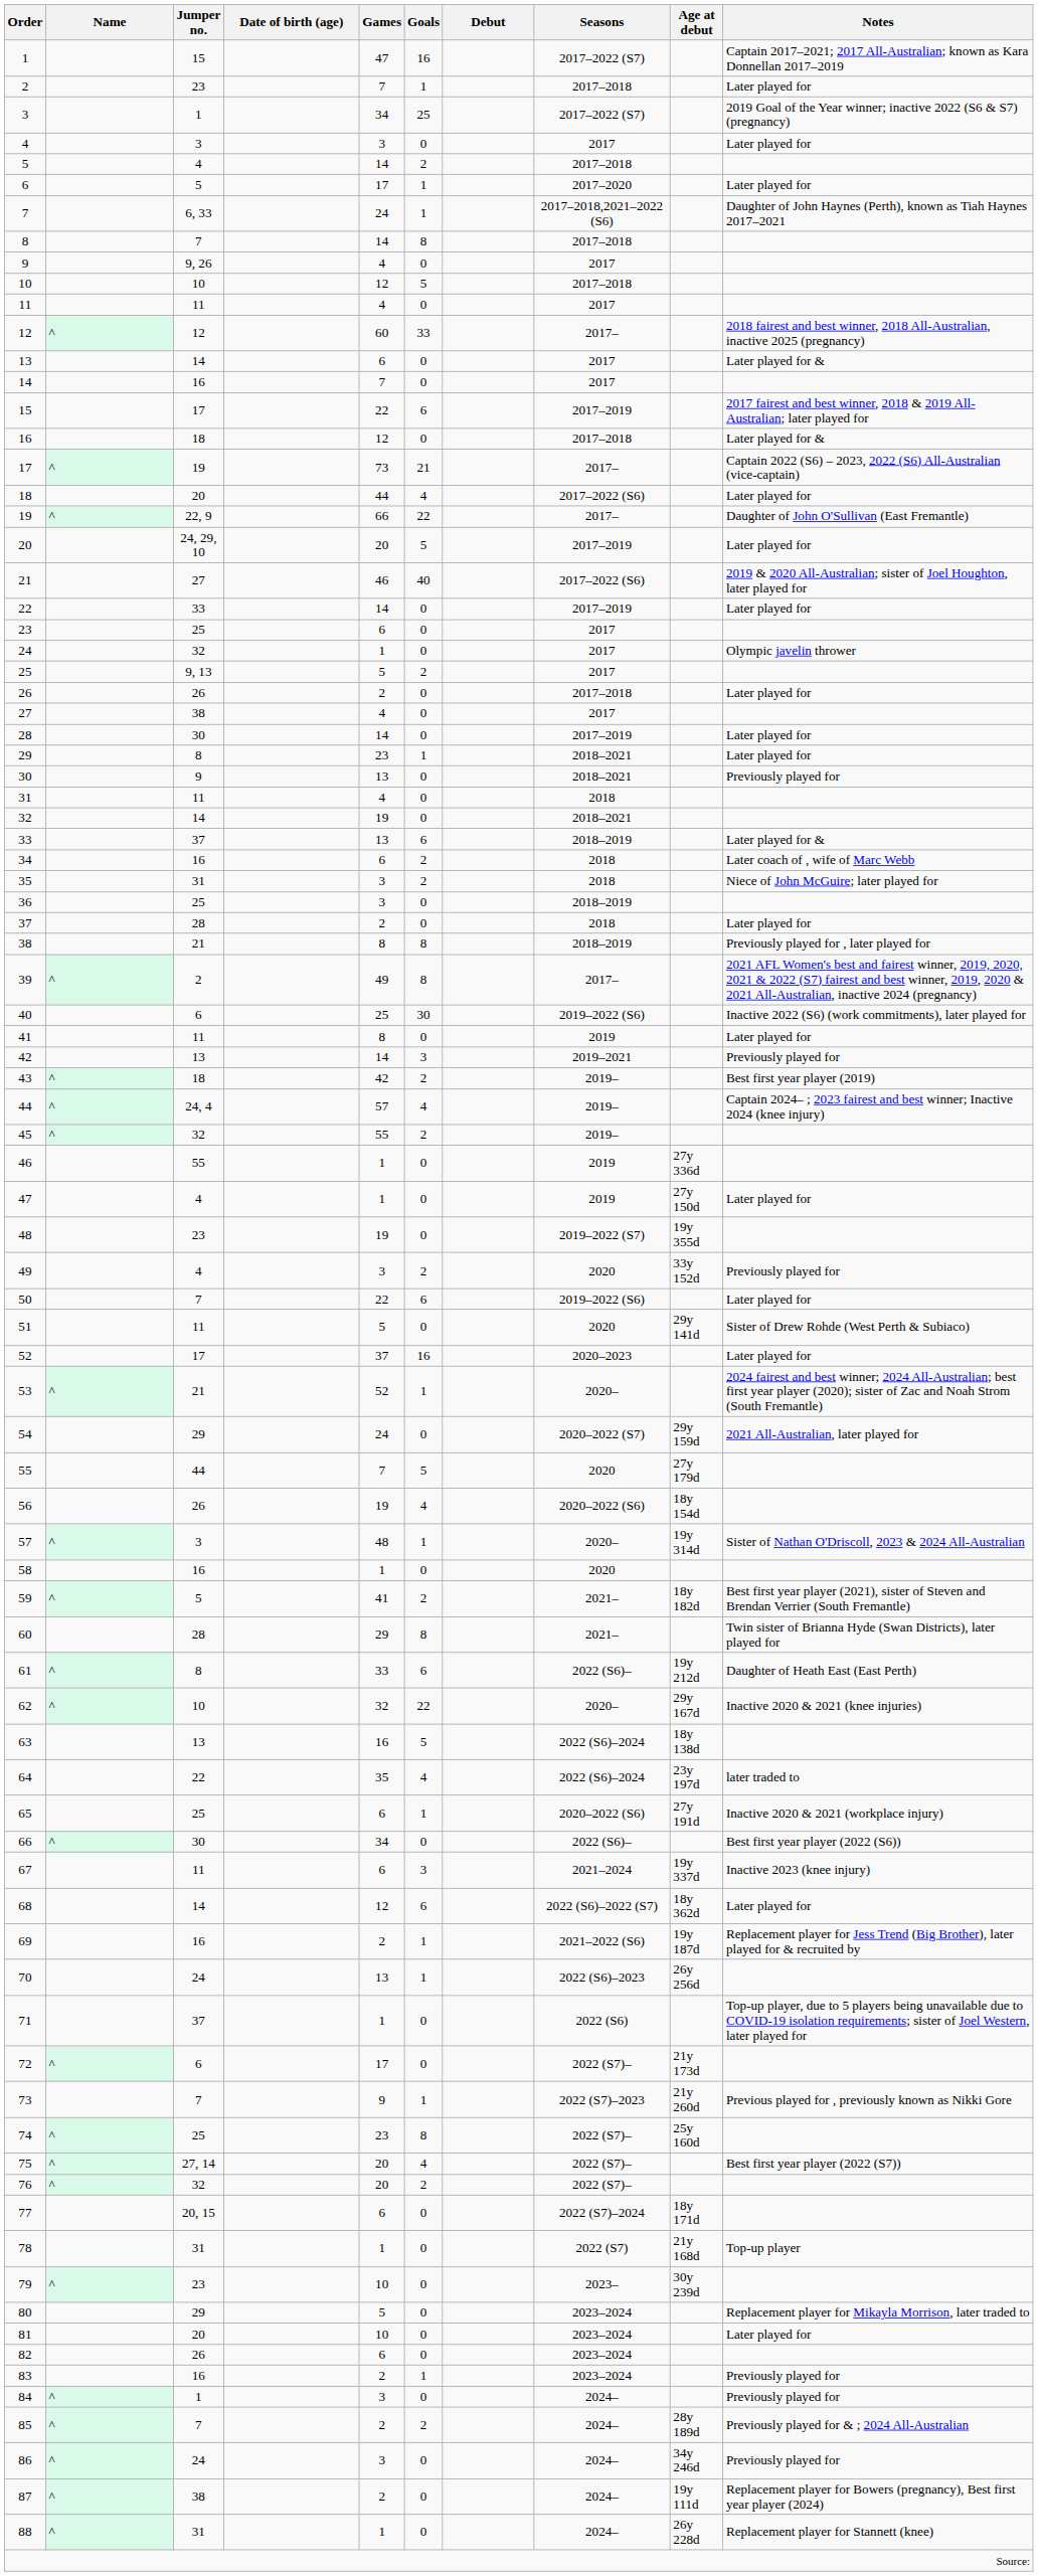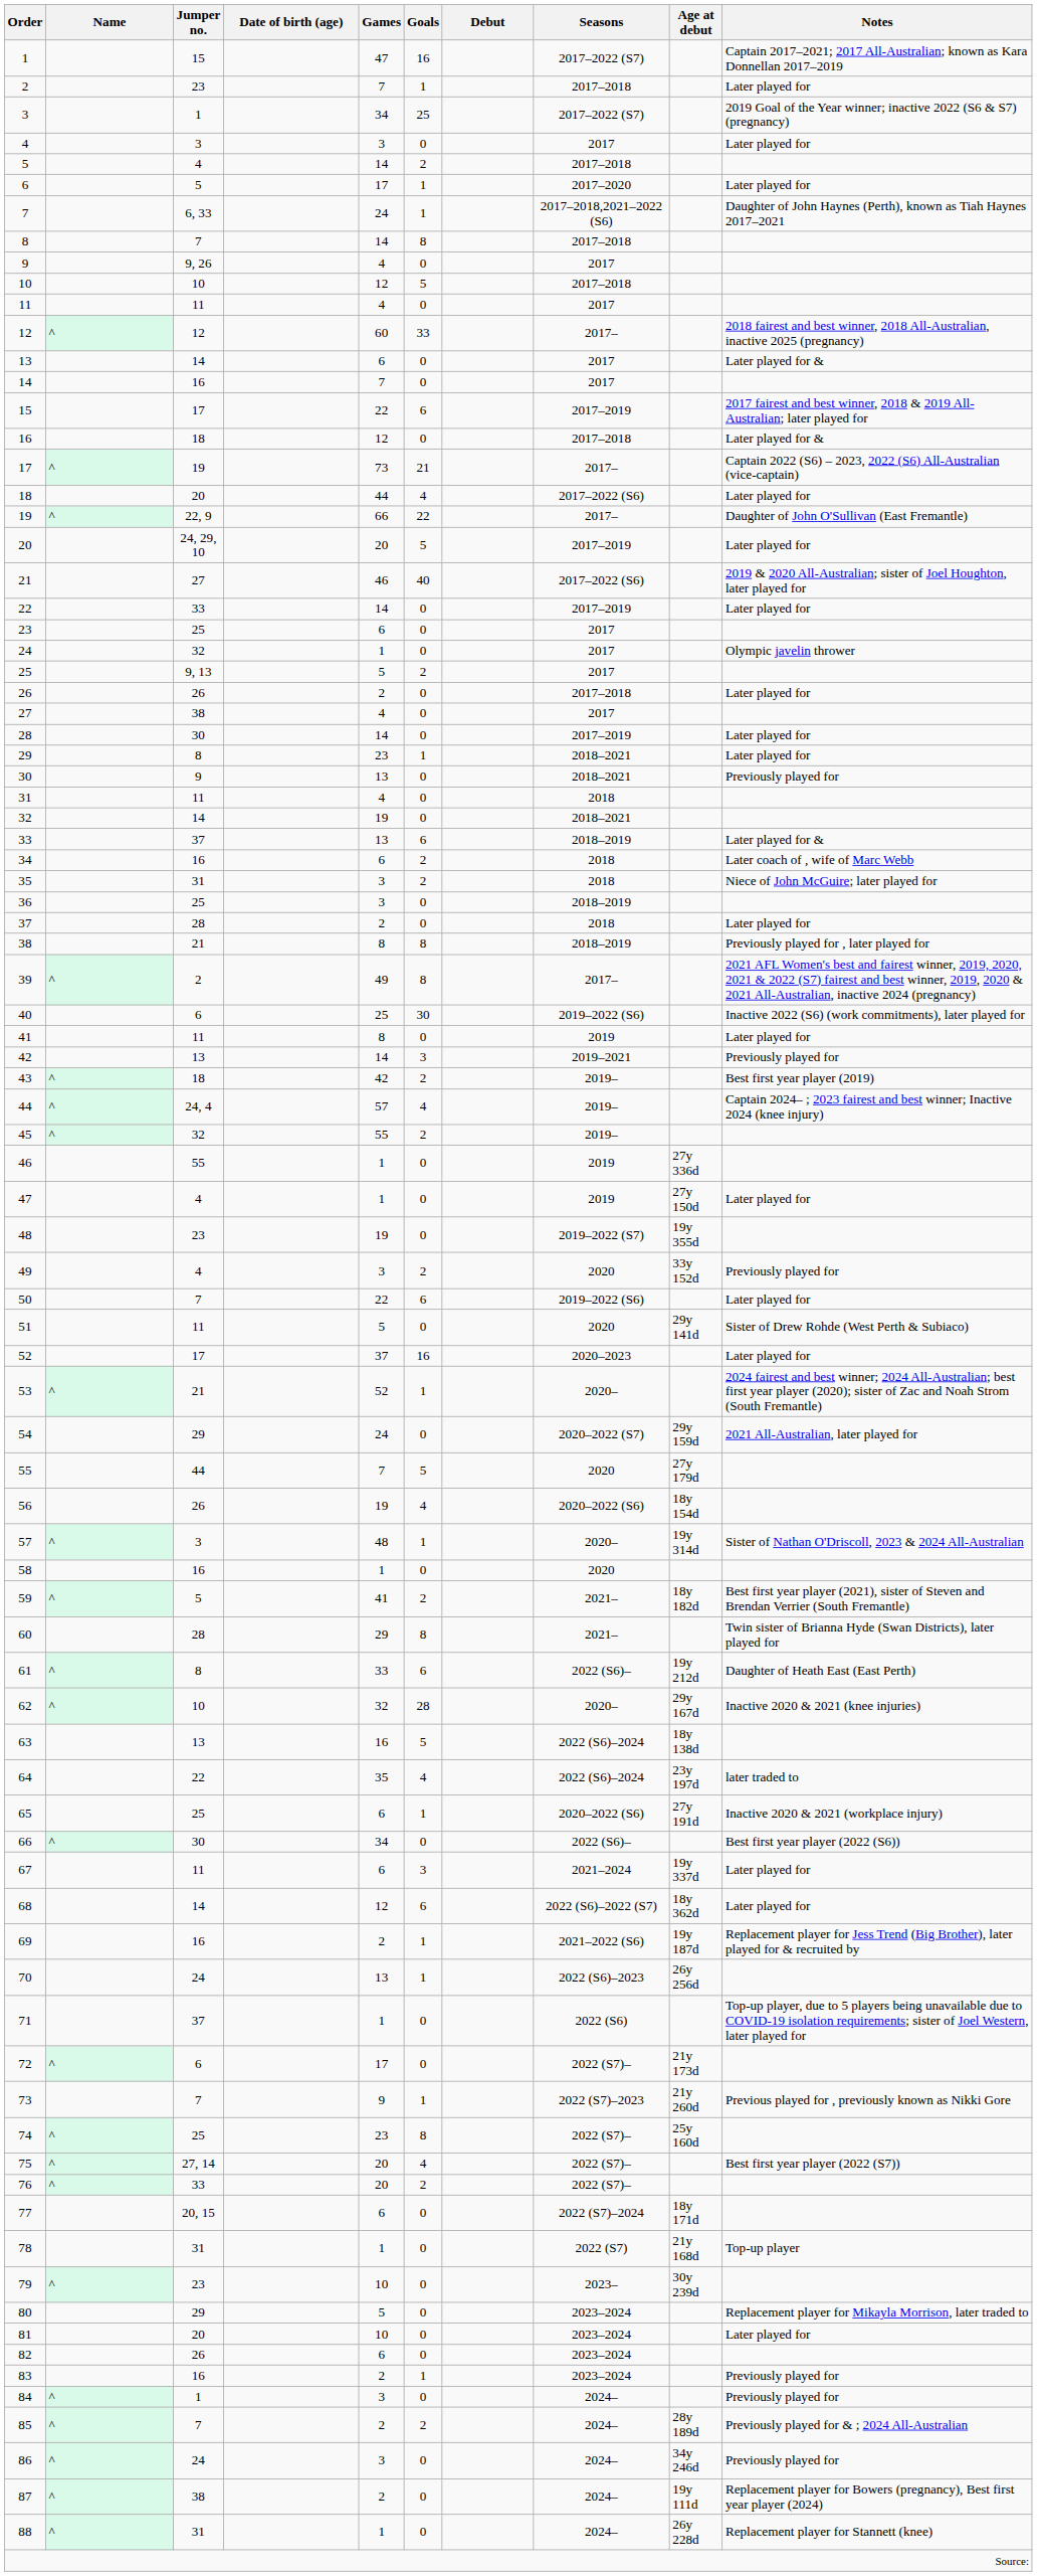62 | Goals: 22 -> 28
67 | Notes: Inactive 2023 (knee injury) -> Later played for
76 | Jumper no.: 32 -> 33
